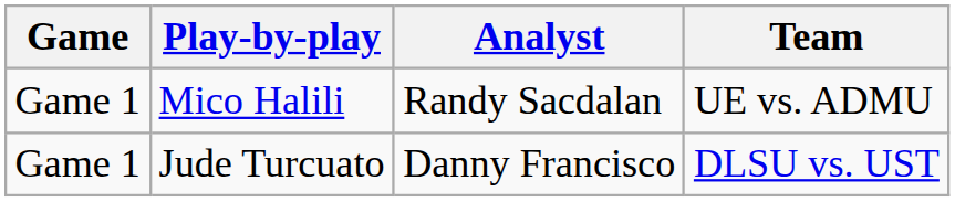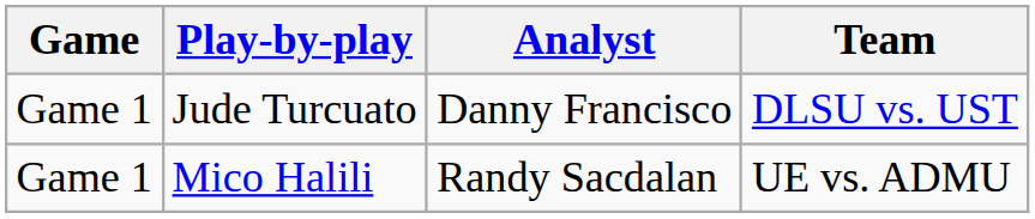rows swapped: Jude Turcuato <-> Mico Halili
